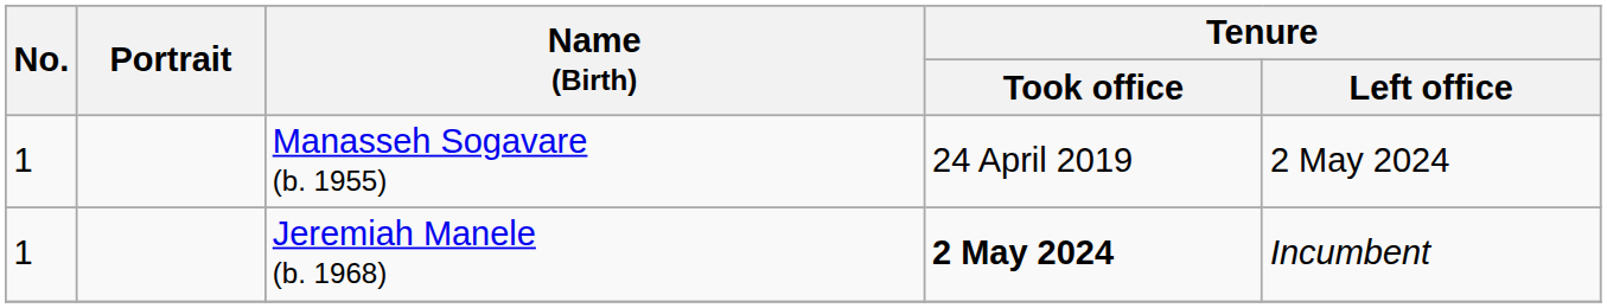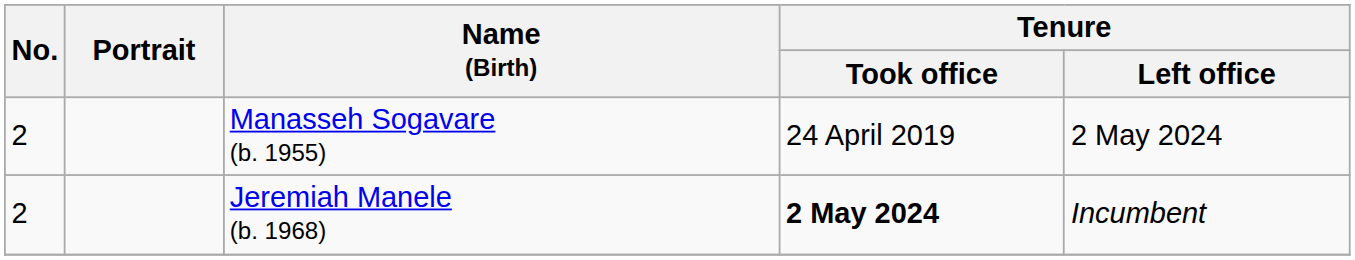Manasseh Sogavare (b. 1955) | No.: 1 -> 2
Jeremiah Manele (b. 1968) | No.: 1 -> 2
